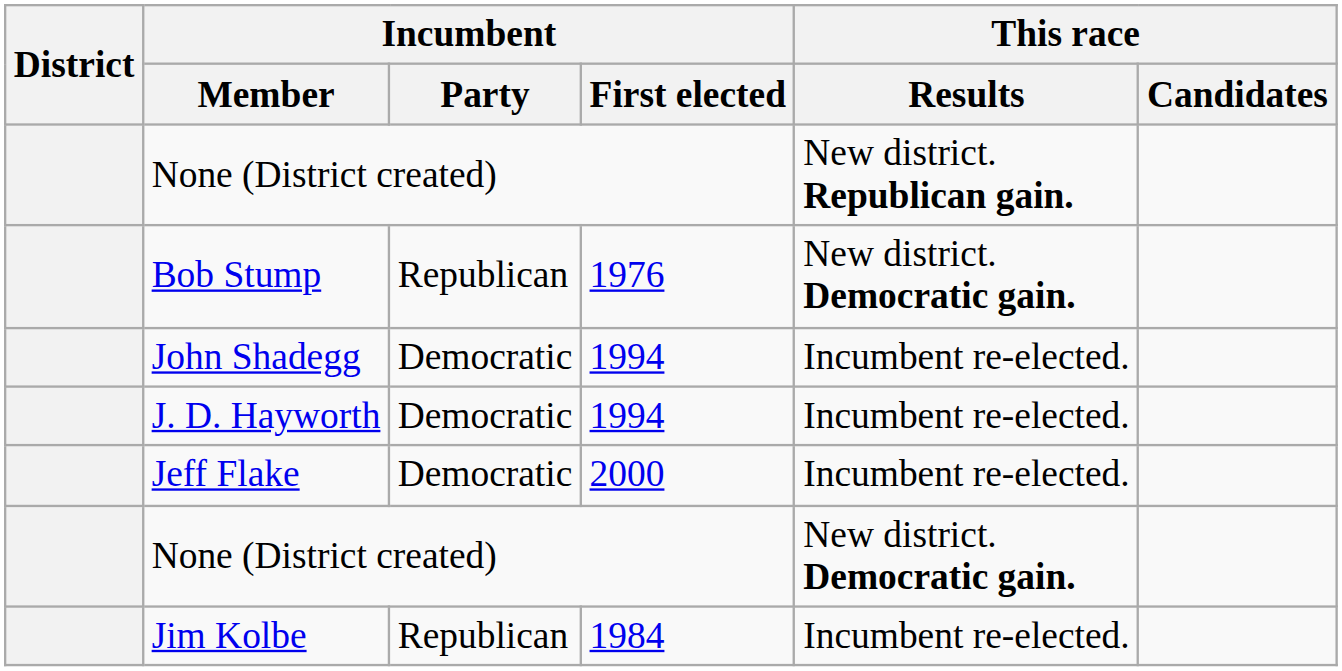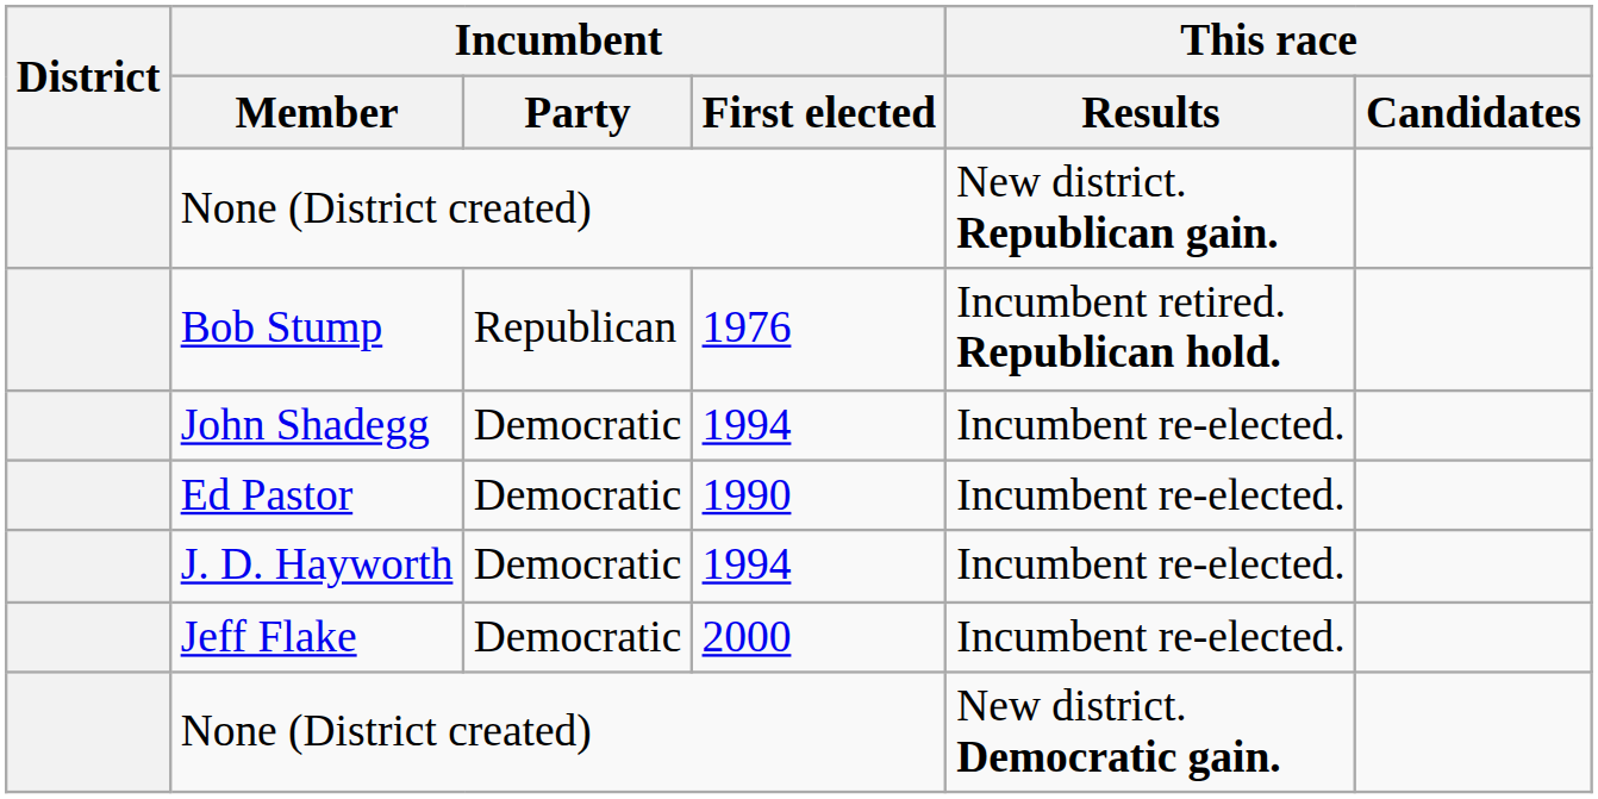Bob Stump | This race / Results: New district. Democratic gain. -> Incumbent retired. Republican hold.
+ row: Ed Pastor | Democratic | 1990 | Incumbent re-elected.
- row: Jim Kolbe | Republican | 1984 | Incumbent re-elected.
